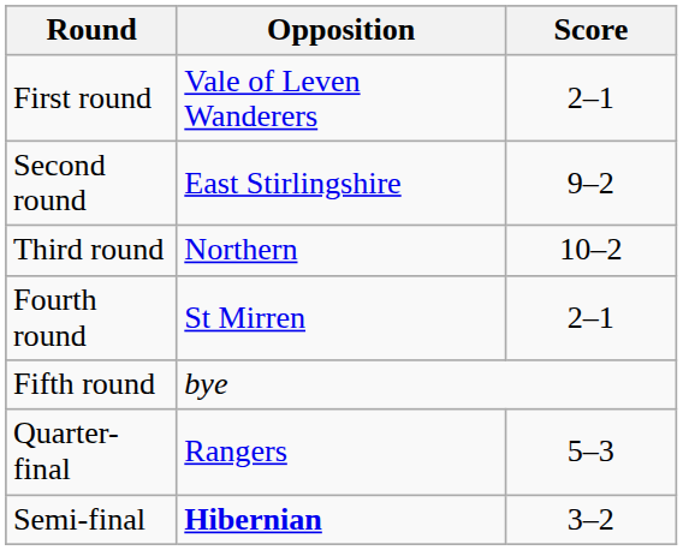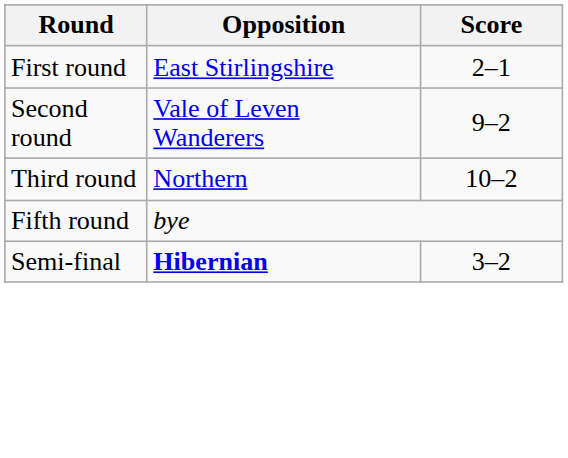First round | Opposition: Vale of Leven Wanderers -> East Stirlingshire
Second round | Opposition: East Stirlingshire -> Vale of Leven Wanderers
- row: Fourth round | St Mirren | 2–1
- row: Quarter-final | Rangers | 5–3
